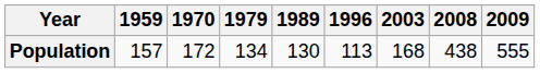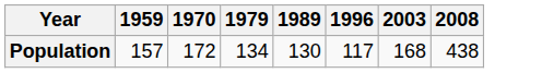- column: 2009 | 555
Population | 1996: 113 -> 117
